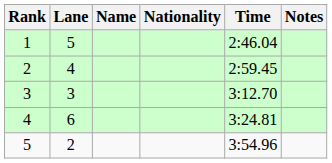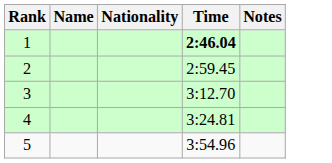- column: Lane | 5 | 4 | 3 | 6 | 2
1 | Time: normal -> bold
